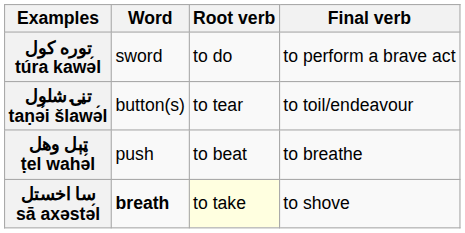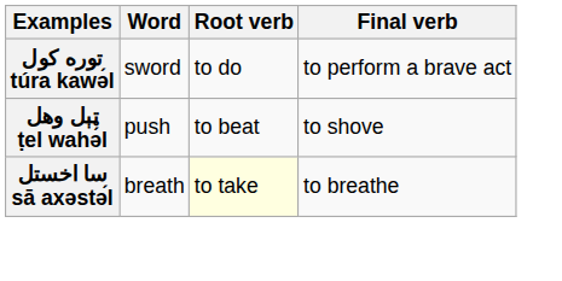- row: تڼۍ شلول taṇә́i šlawə́l | button(s) | to tear | to toil/endeavour
ټېل وهل ṭel wahə́l | Final verb: to breathe -> to shove
سا اخستل sā axәstә́l | Word: bold -> normal
سا اخستل sā axәstә́l | Final verb: to shove -> to breathe
